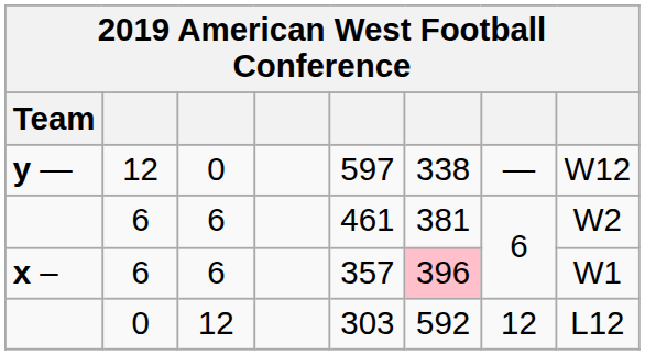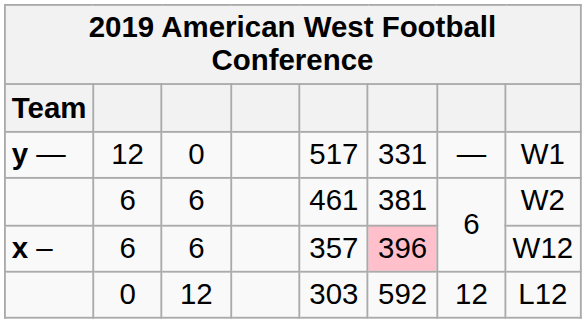y — | column 5: 597 -> 517
y — | column 6: 338 -> 331
y — | column 8: W12 -> W1
x – | column 8: W1 -> W12
